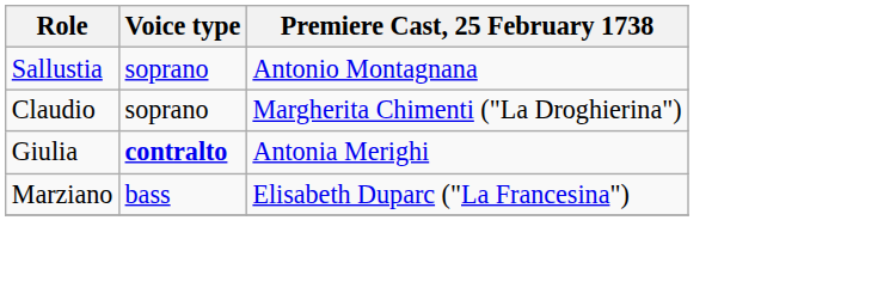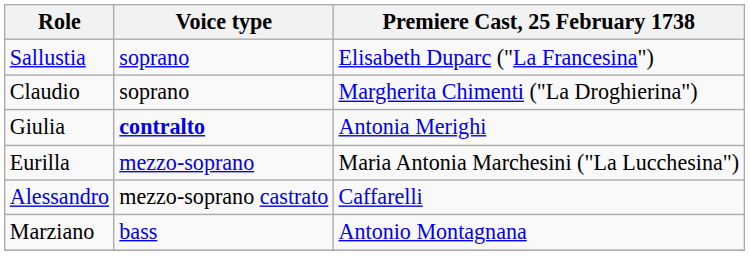Sallustia | Premiere Cast, 25 February 1738: Antonio Montagnana -> Elisabeth Duparc ("La Francesina")
+ row: Eurilla | mezzo-soprano | Maria Antonia Marchesini ("La Lucchesina")
+ row: Alessandro | mezzo-soprano castrato | Caffarelli
Marziano | Premiere Cast, 25 February 1738: Elisabeth Duparc ("La Francesina") -> Antonio Montagnana
